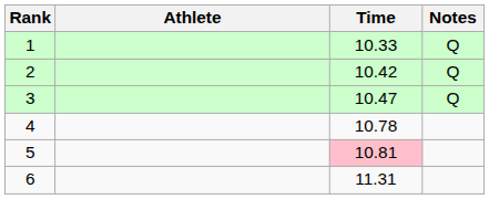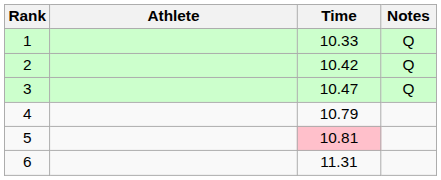4 | Time: 10.78 -> 10.79
